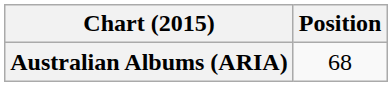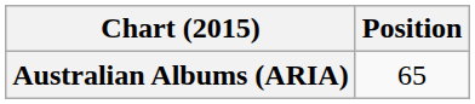Australian Albums (ARIA) | Position: 68 -> 65
